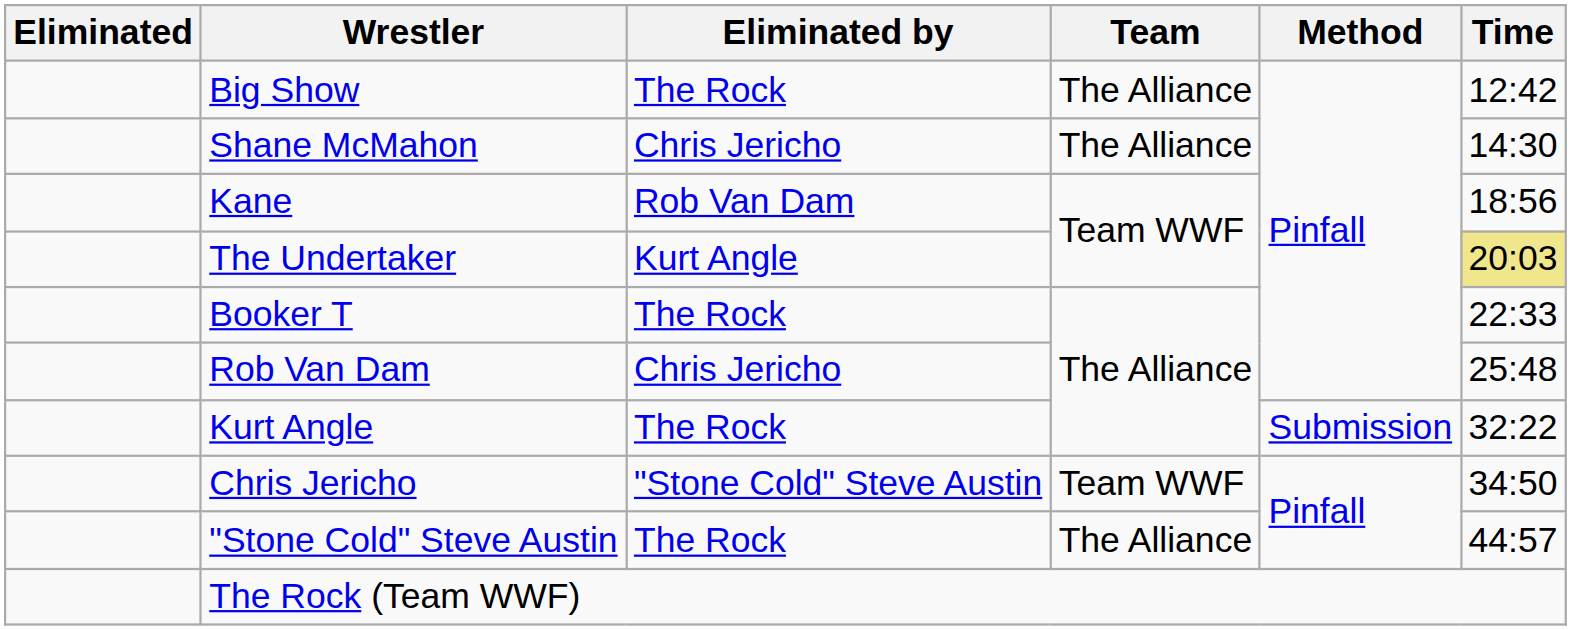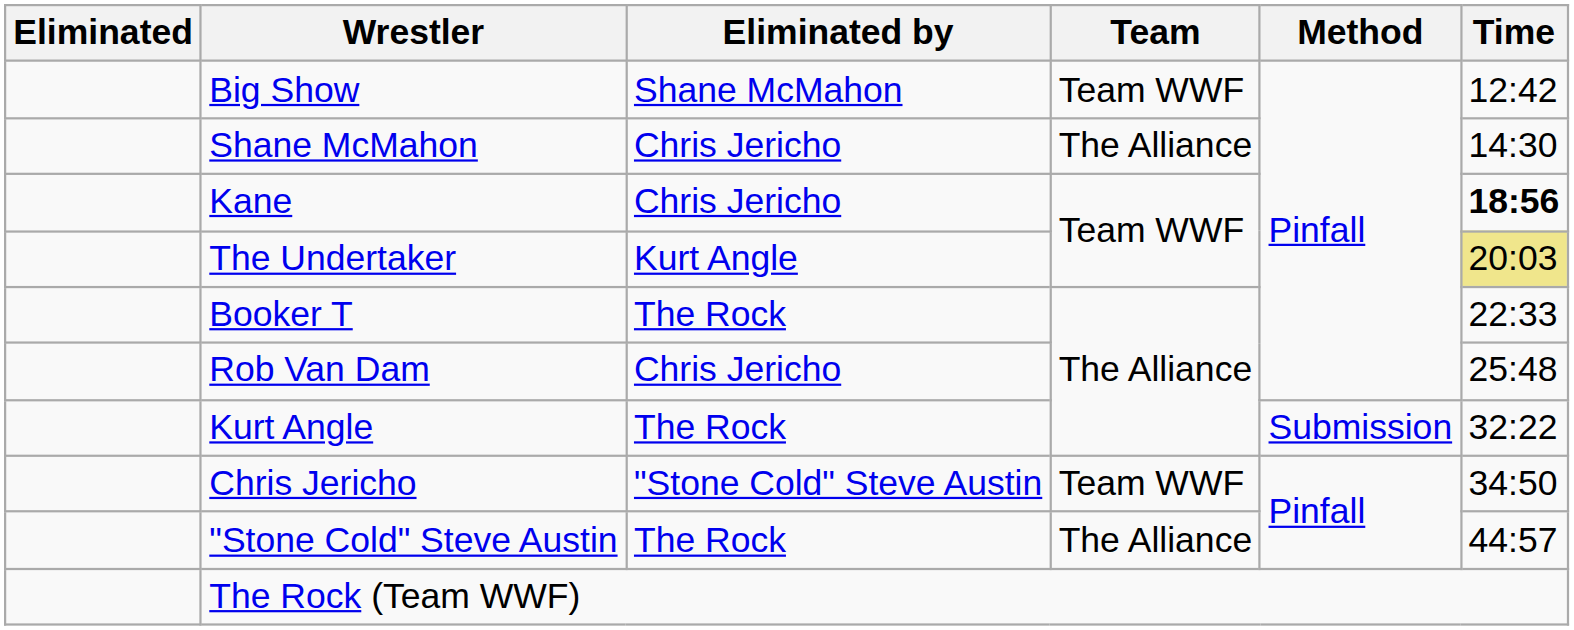Big Show | Eliminated by: The Rock -> Shane McMahon
Big Show | Team: The Alliance -> Team WWF
Kane | Eliminated by: Rob Van Dam -> Chris Jericho
Kane | Time: normal -> bold
